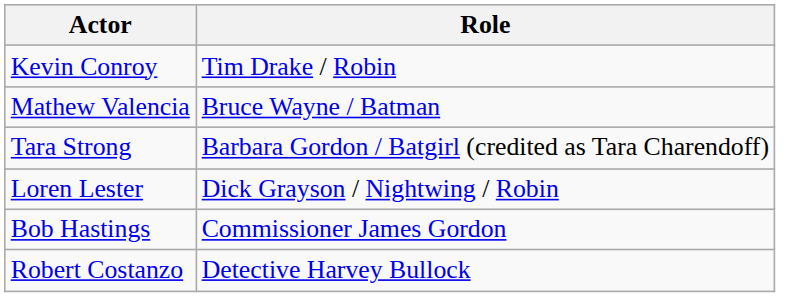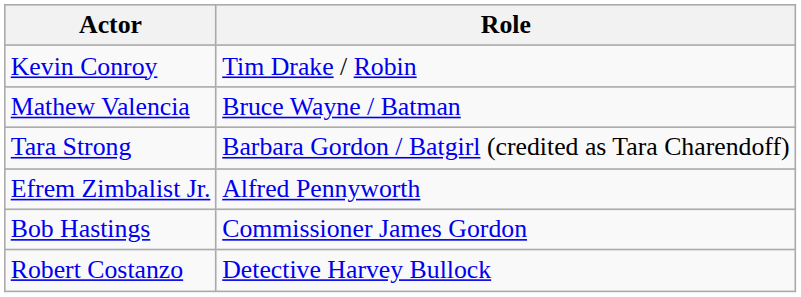- row: Loren Lester | Dick Grayson / Nightwing / Robin
+ row: Efrem Zimbalist Jr. | Alfred Pennyworth
